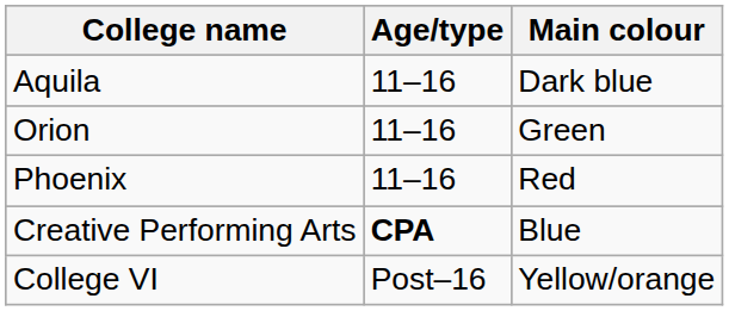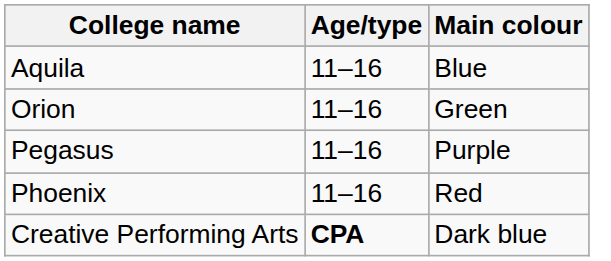Aquila | Main colour: Dark blue -> Blue
+ row: Pegasus | 11–16 | Purple
Creative Performing Arts | Main colour: Blue -> Dark blue
- row: College VI | Post–16 | Yellow/orange
